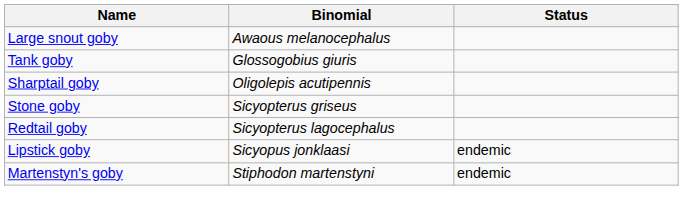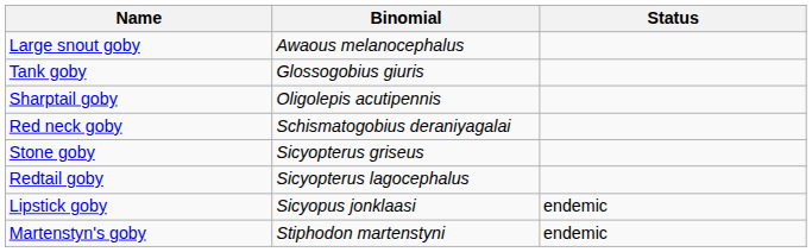+ row: Red neck goby | Schismatogobius deraniyagalai
